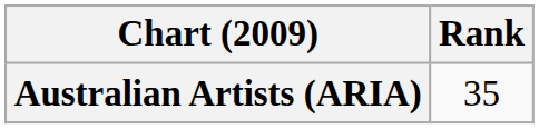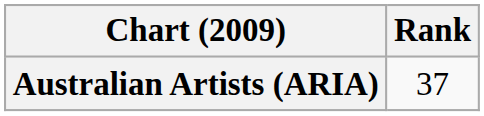Australian Artists (ARIA) | Rank: 35 -> 37
